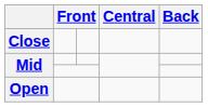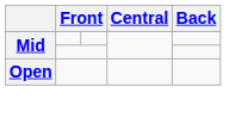- row: Close
